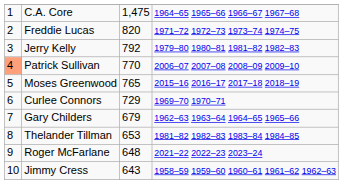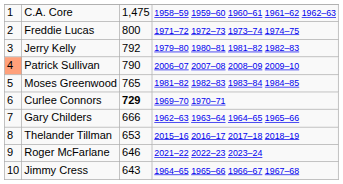C.A. Core | column 4: 1964–65 1965–66 1966–67 1967–68 -> 1958–59 1959–60 1960–61 1961–62 1962–63
Freddie Lucas | column 3: 820 -> 800
Patrick Sullivan | column 3: 770 -> 790
Moses Greenwood | column 4: 2015–16 2016–17 2017–18 2018–19 -> 1981–82 1982–83 1983–84 1984–85
Curlee Connors | column 3: normal -> bold
Gary Childers | column 3: 679 -> 666
Thelander Tillman | column 4: 1981–82 1982–83 1983–84 1984–85 -> 2015–16 2016–17 2017–18 2018–19
Roger McFarlane | column 3: 648 -> 646
Jimmy Cress | column 4: 1958–59 1959–60 1960–61 1961–62 1962–63 -> 1964–65 1965–66 1966–67 1967–68
